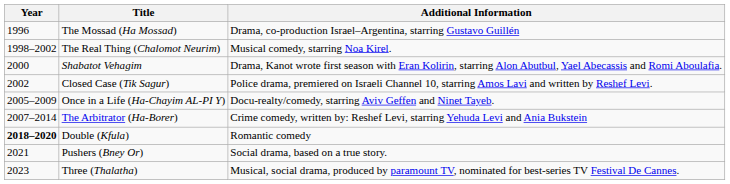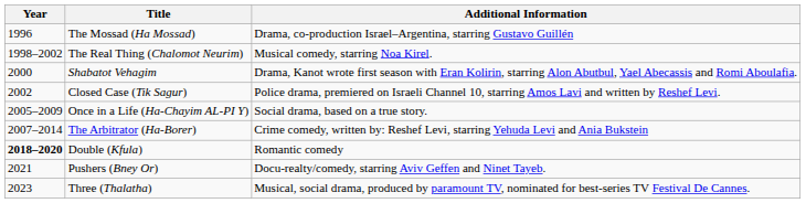Once in a Life (Ha-Chayim AL-PI Y) | Additional Information: Docu-realty/comedy, starring Aviv Geffen and Ninet Tayeb. -> Social drama, based on a true story.
Pushers (Bney Or) | Additional Information: Social drama, based on a true story. -> Docu-realty/comedy, starring Aviv Geffen and Ninet Tayeb.
